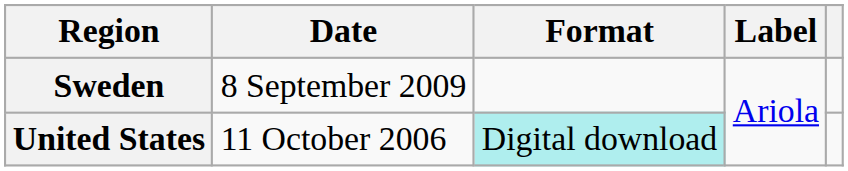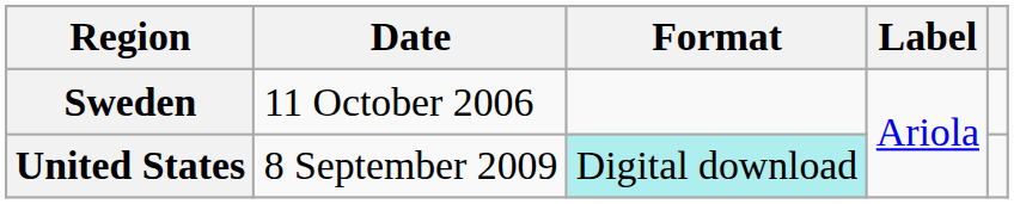Sweden | Date: 8 September 2009 -> 11 October 2006
United States | Date: 11 October 2006 -> 8 September 2009
